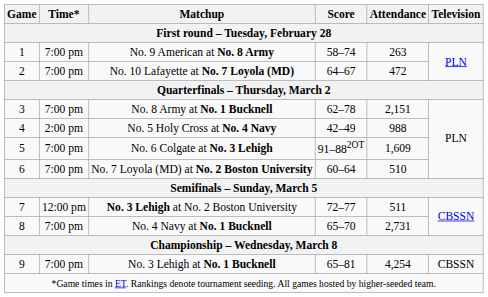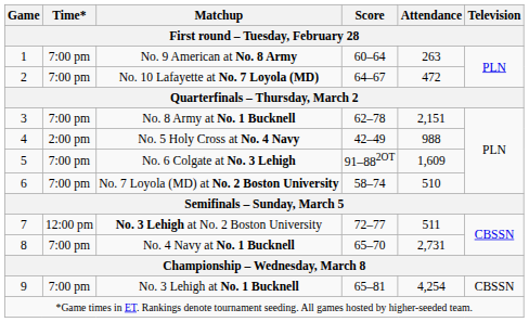No. 9 American at No. 8 Army | Score: 58–74 -> 60–64
No. 7 Loyola (MD) at No. 2 Boston University | Score: 60–64 -> 58–74
